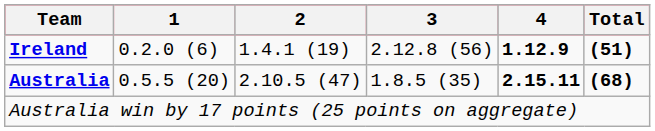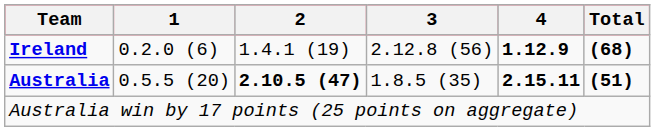Ireland | Total: (51) -> (68)
Australia | 2: normal -> bold
Australia | Total: (68) -> (51)
